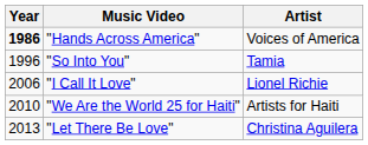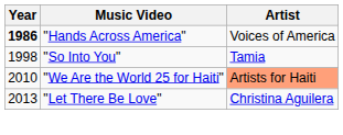"So Into You" | Year: 1996 -> 1998
- row: 2006 | "I Call It Love" | Lionel Richie
"We Are the World 25 for Haiti" | Artist: no background -> lightsalmon background
